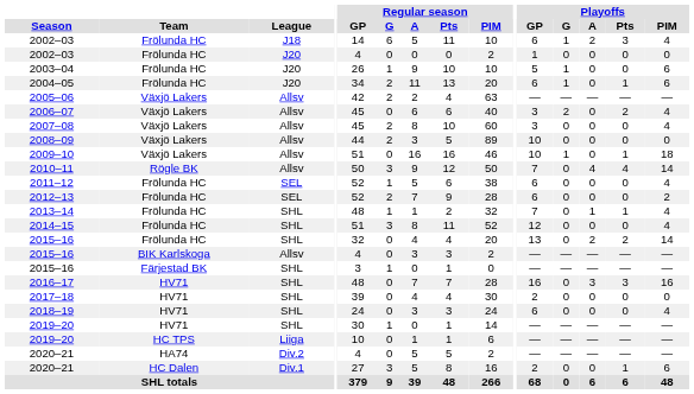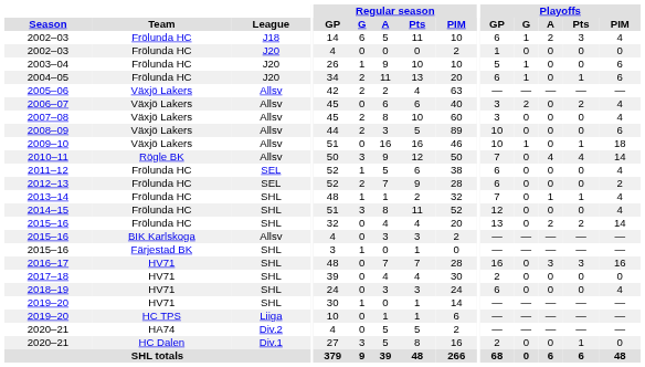2008–09 | Playoffs / PIM: 0 -> 6
2020–21 / HC Dalen | Playoffs / PIM: 6 -> 0
